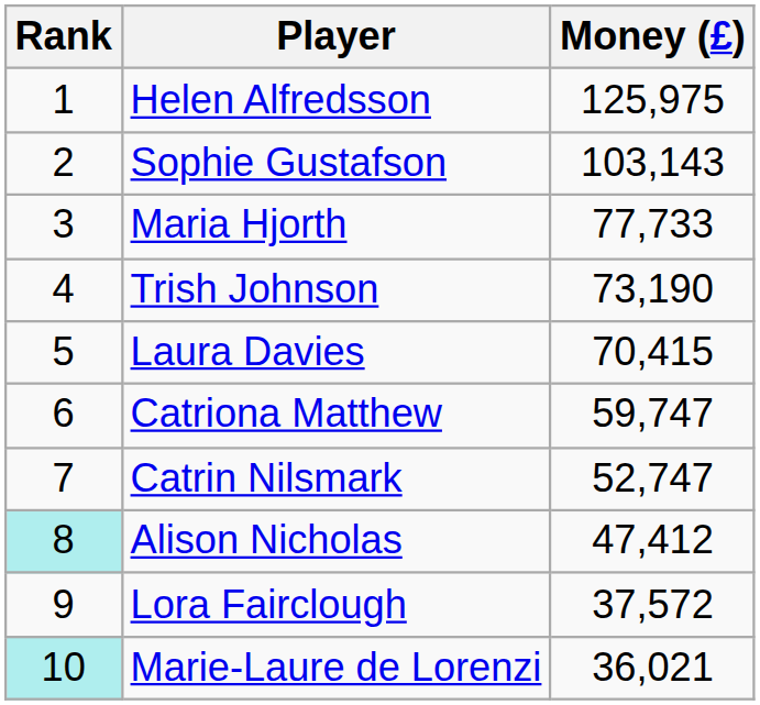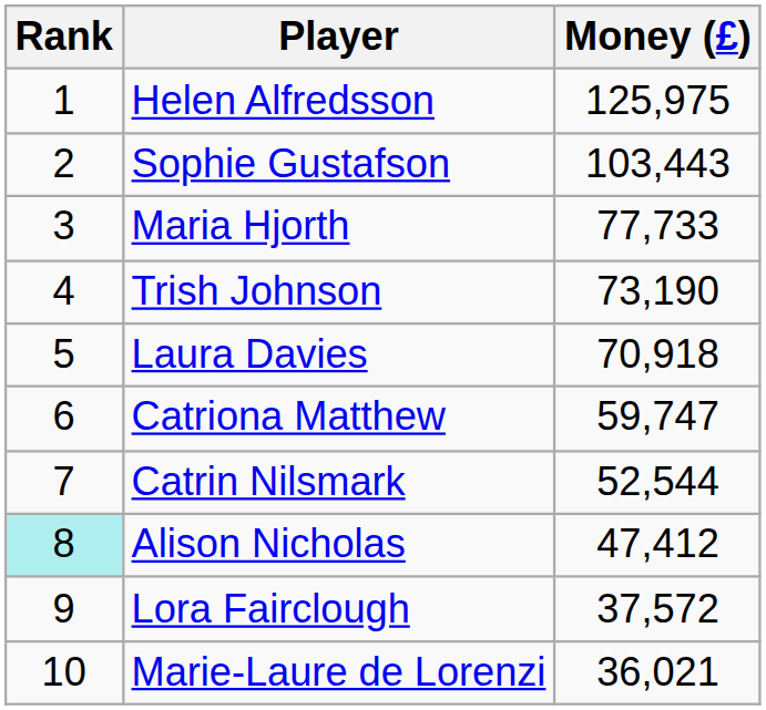Sophie Gustafson | Money (£): 103,143 -> 103,443
Laura Davies | Money (£): 70,415 -> 70,918
Catrin Nilsmark | Money (£): 52,747 -> 52,544
Marie-Laure de Lorenzi | Rank: paleturquoise background -> no background
